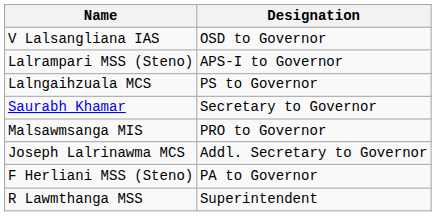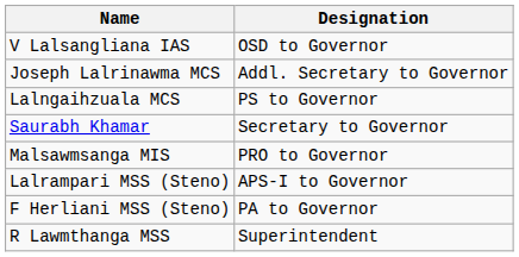rows swapped: Joseph Lalrinawma MCS <-> Lalrampari MSS (Steno)
